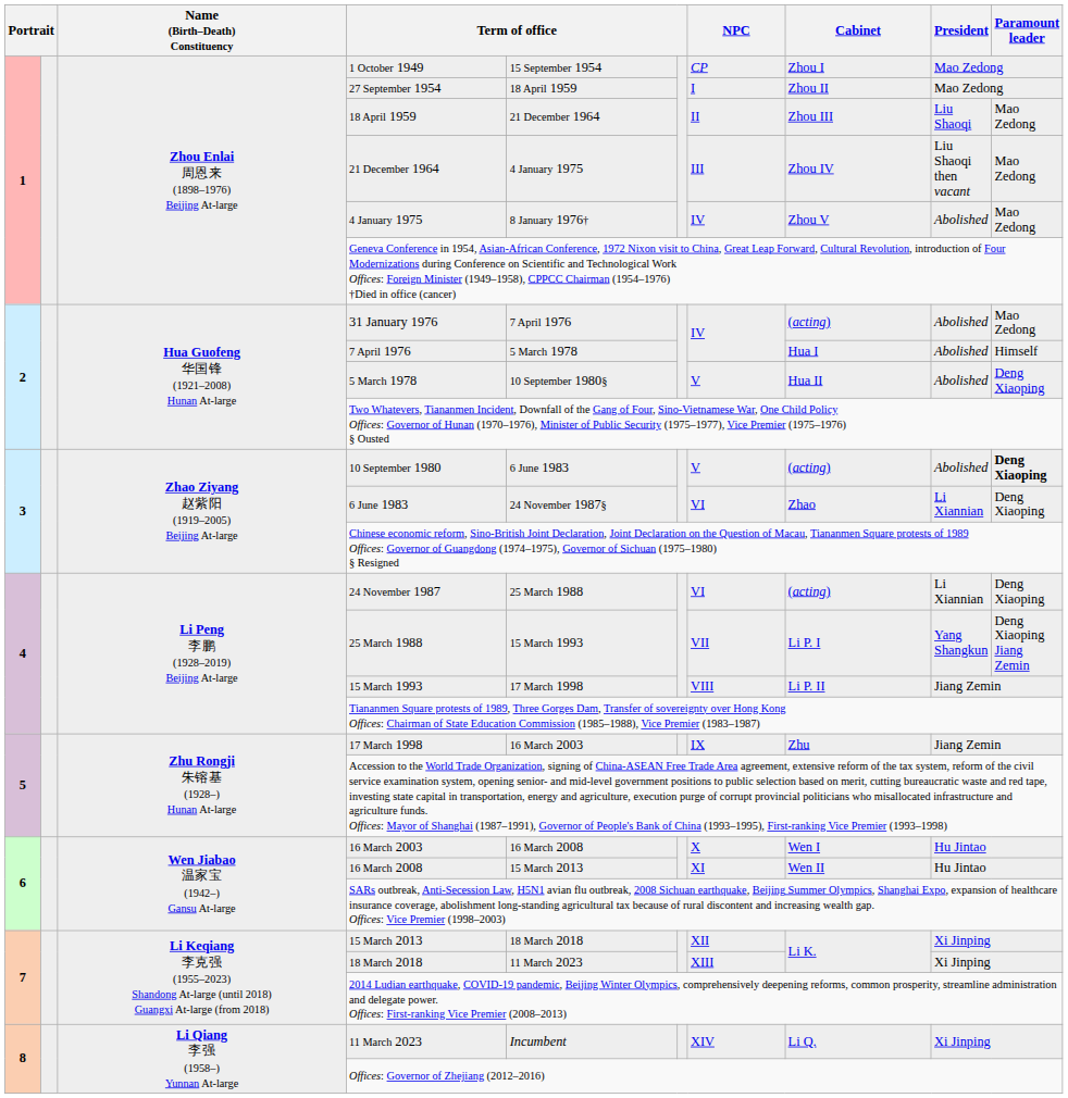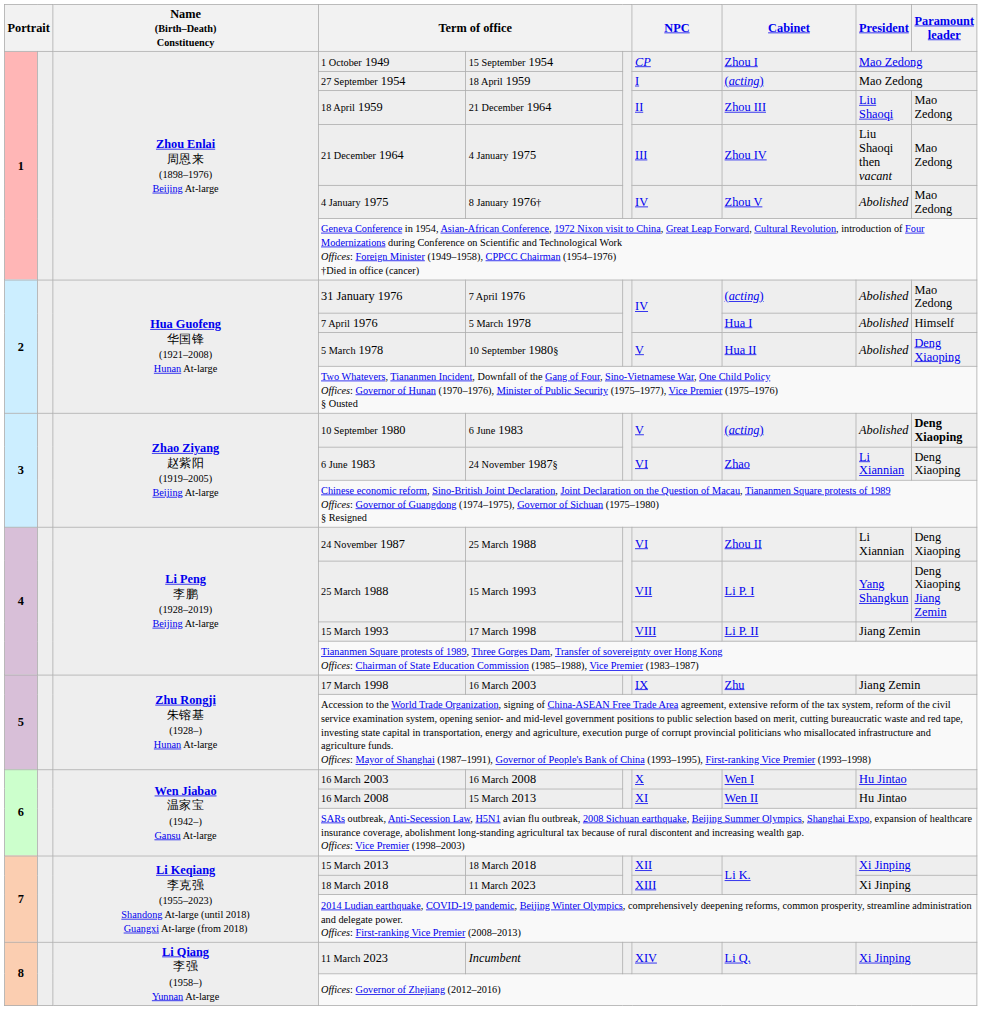27 September 1954 | Cabinet: Zhou II -> (acting)
24 November 1987 | Cabinet: (acting) -> Zhou II
